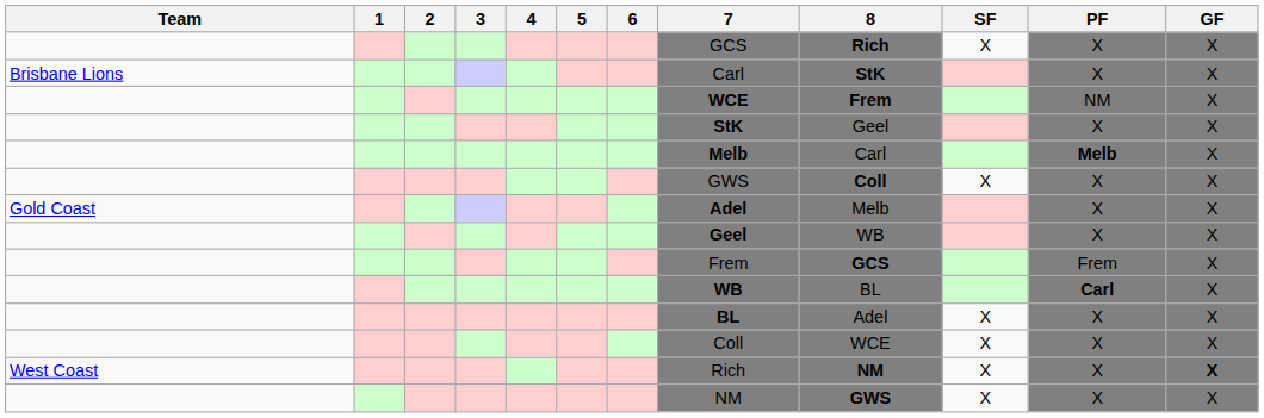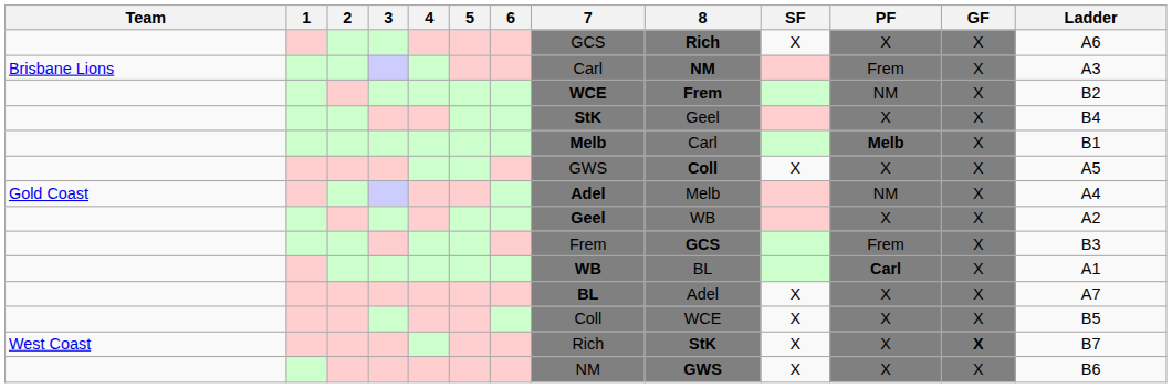+ column: Ladder | A6 | A3 | B2 | B4 | B1 | A5 | A4 | A2 | B3 | A1 | A7 | B5 | B7 | B6
Brisbane Lions | 8: StK -> NM
Brisbane Lions | PF: X -> Frem
Gold Coast | PF: X -> NM
West Coast | 8: NM -> StK
